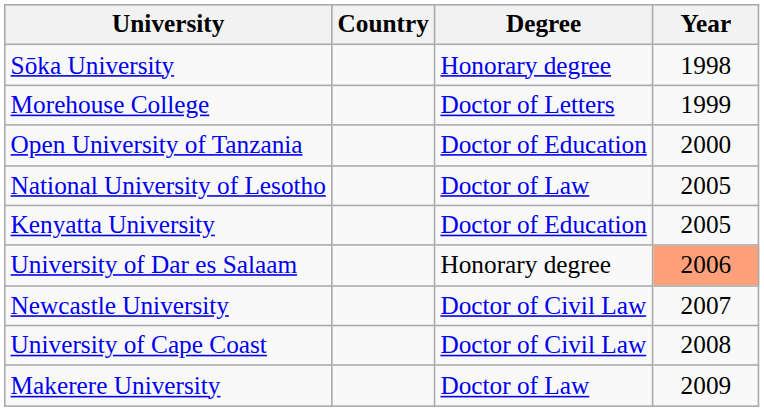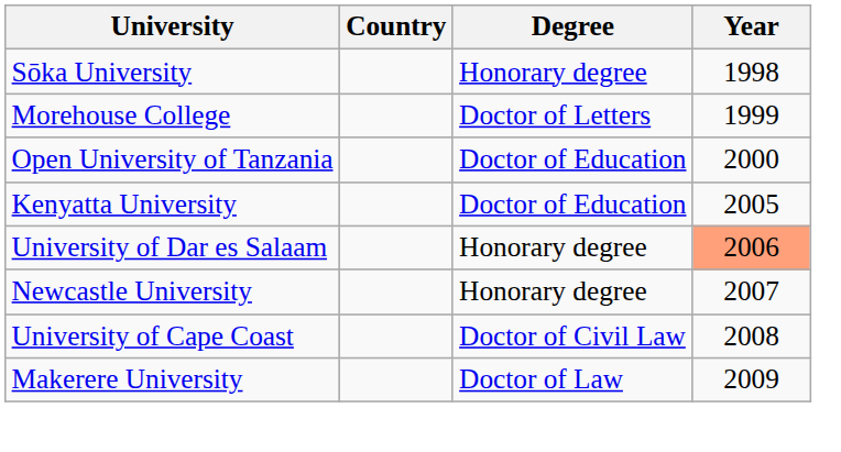- row: National University of Lesotho | Doctor of Law | 2005
Newcastle University | Degree: Doctor of Civil Law -> Honorary degree
